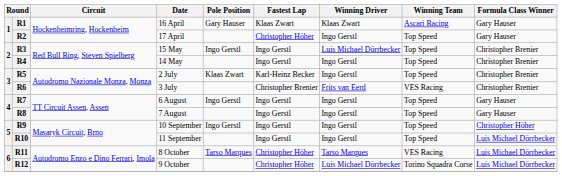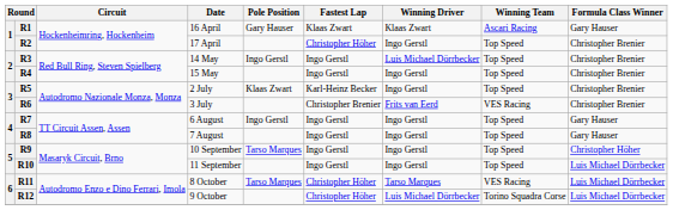R2 | Formula Class Winner: Gary Hauser -> Christopher Brenier
R3 | Date: 15 May -> 14 May
R4 | Date: 14 May -> 15 May
R9 | Pole Position: Ingo Gerstl -> Tarso Marques
